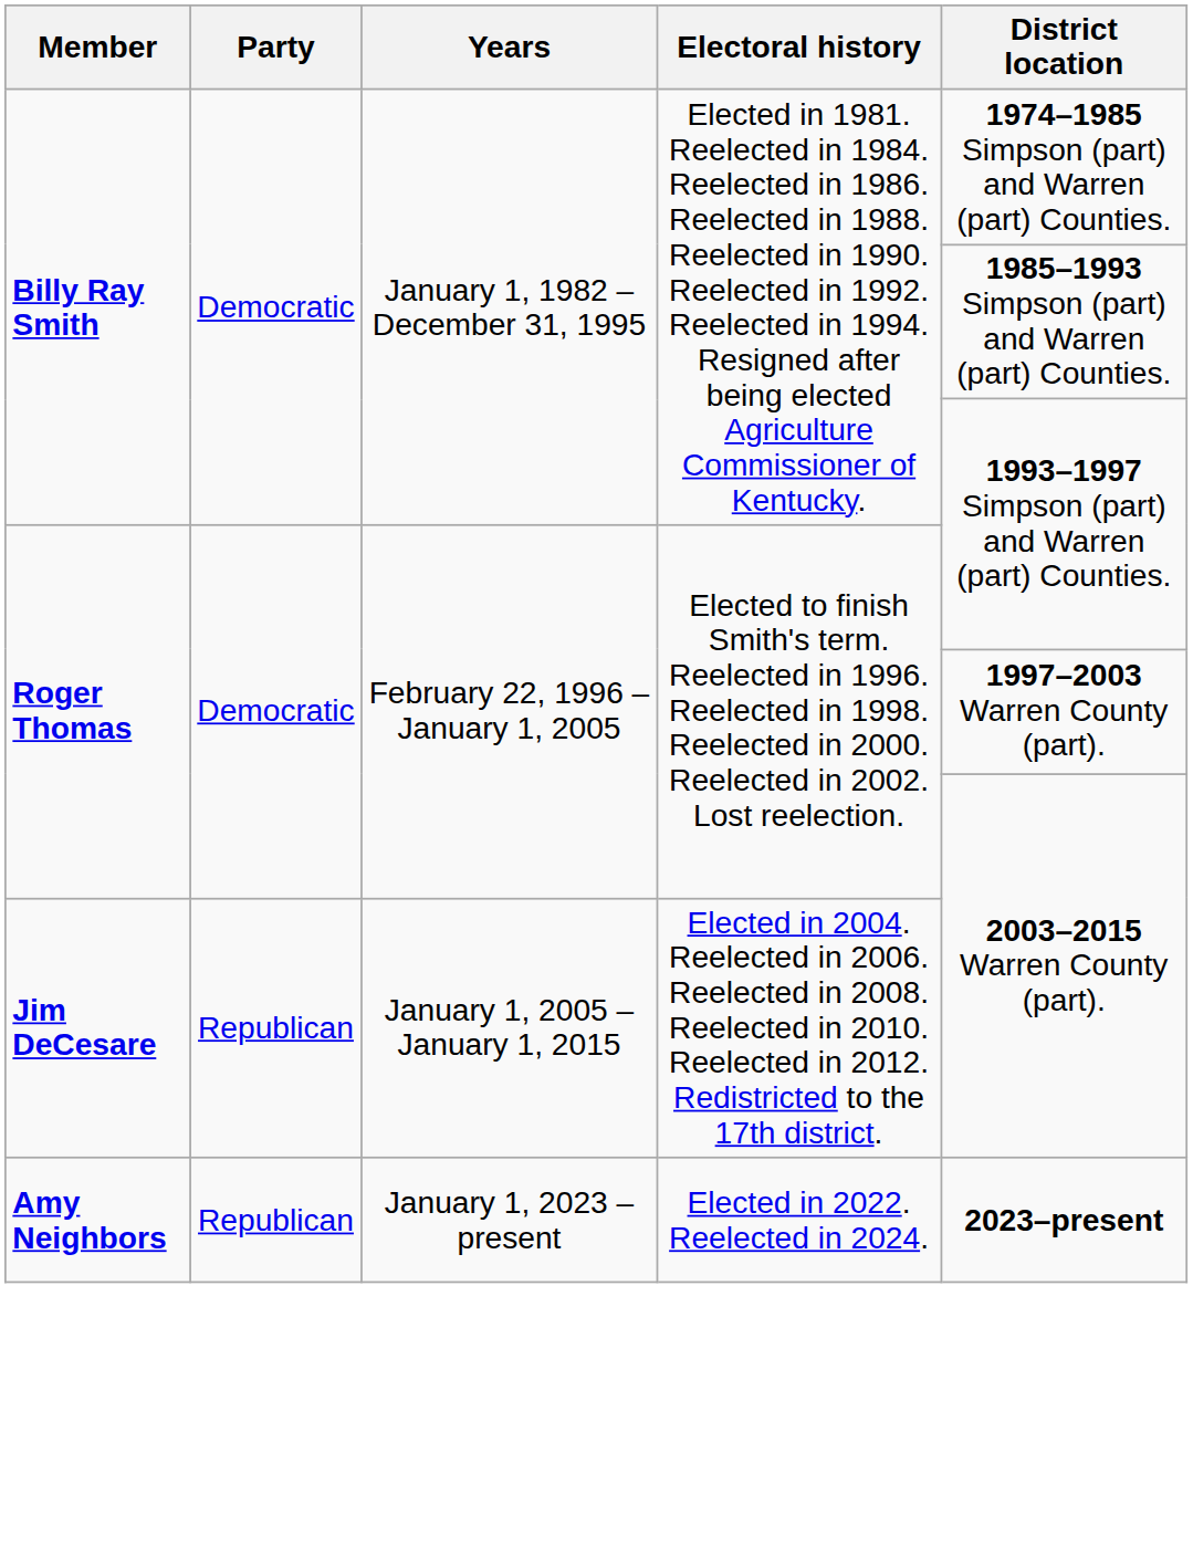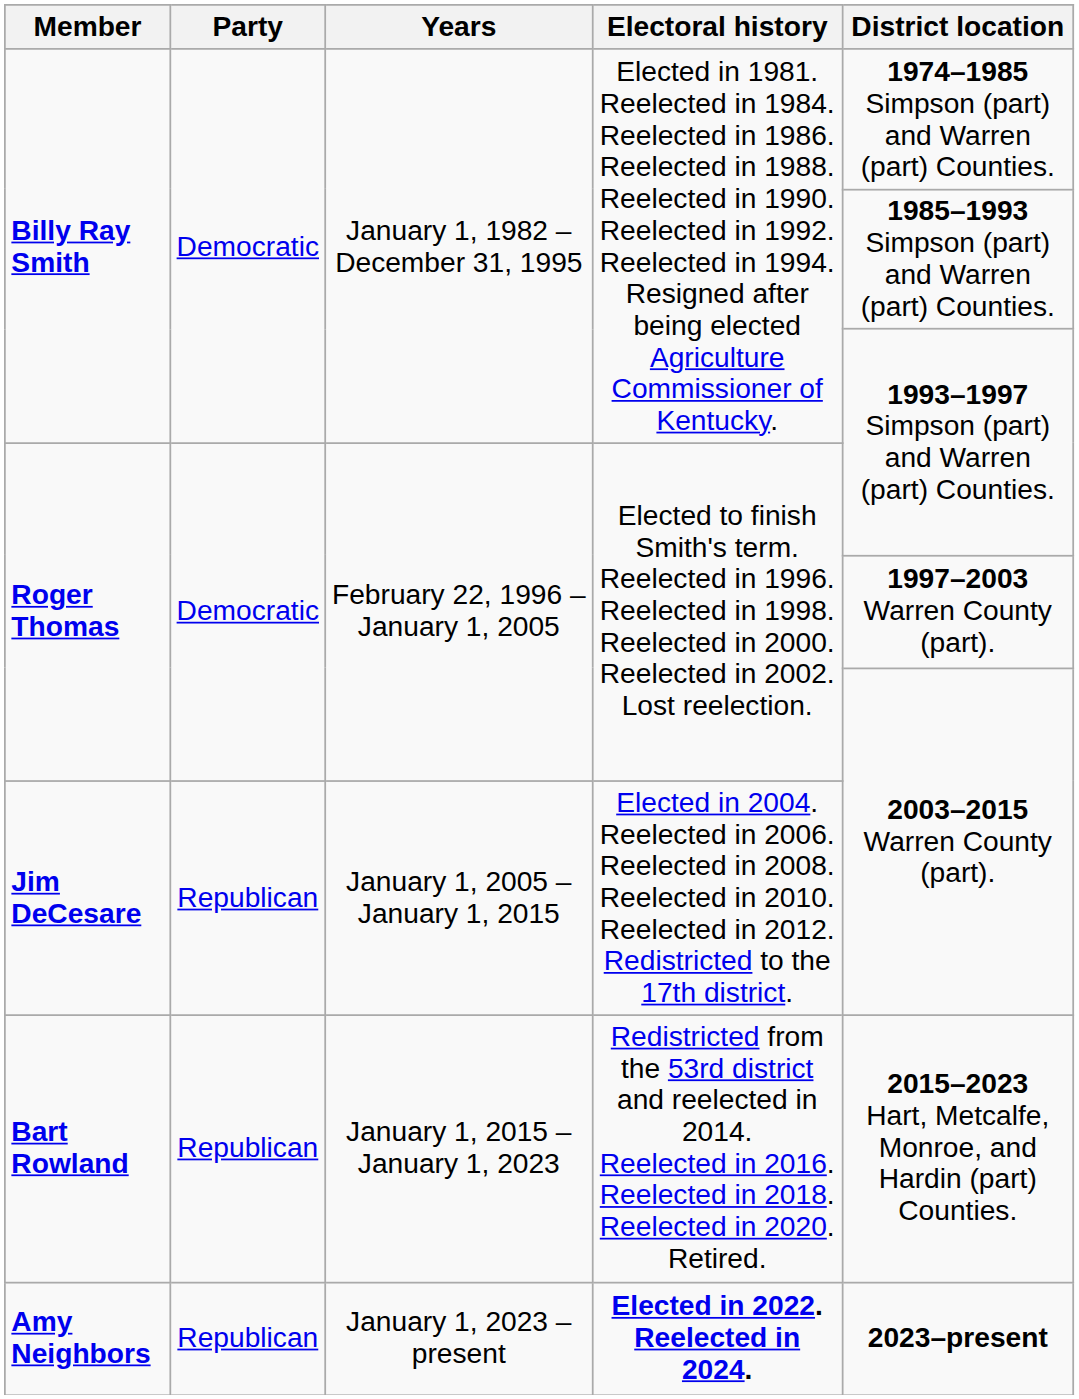+ row: Bart Rowland | Republican | January 1, 2015 – January 1, 2023 | Redistricted from the 53rd district and reelected in 2014. Reelected in 2016. Reelected in 2018. Reelected in 2020. Retired. | 2015–2023 Hart, Metcalfe, Monroe, and Hardin (part) Counties.
Amy Neighbors | Electoral history: normal -> bold
